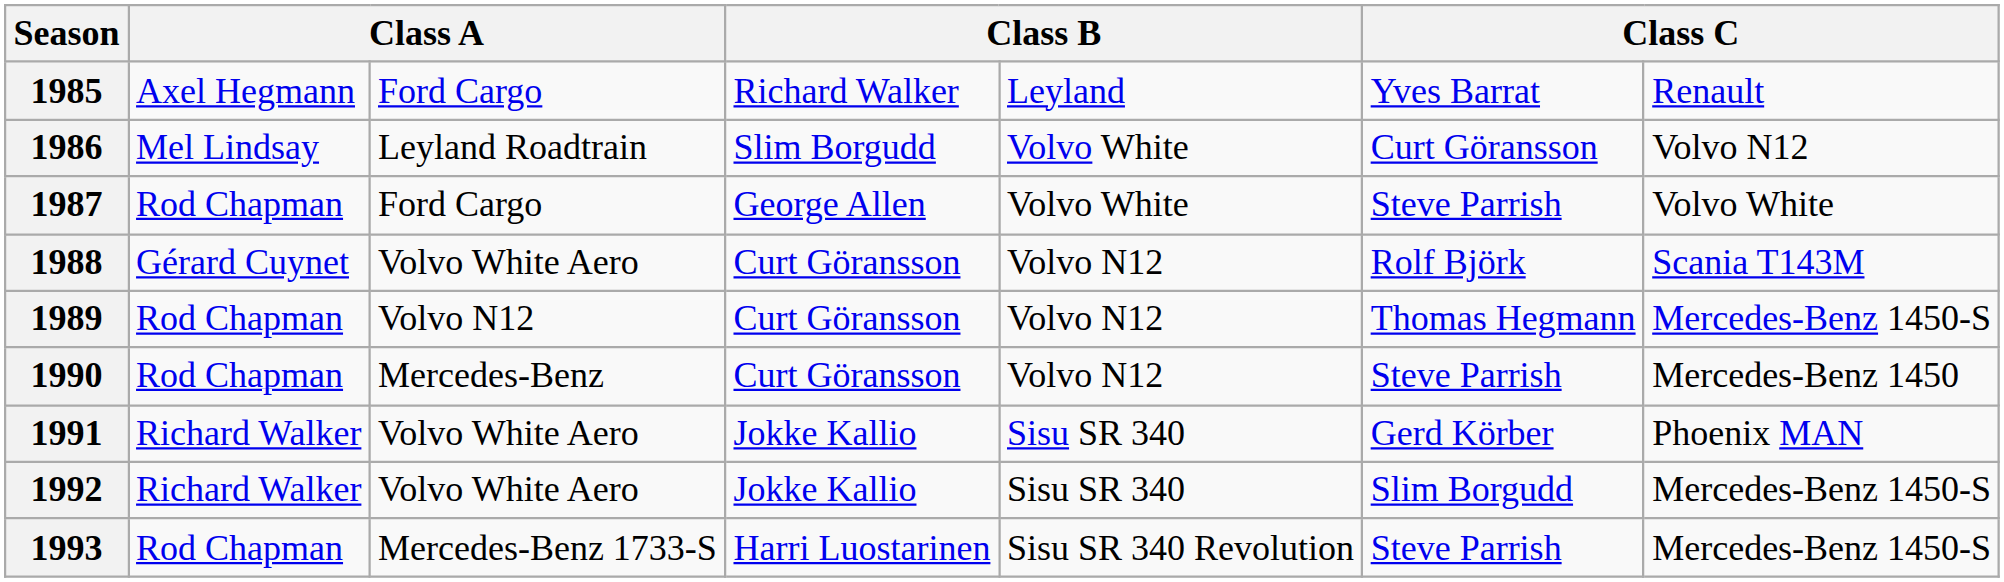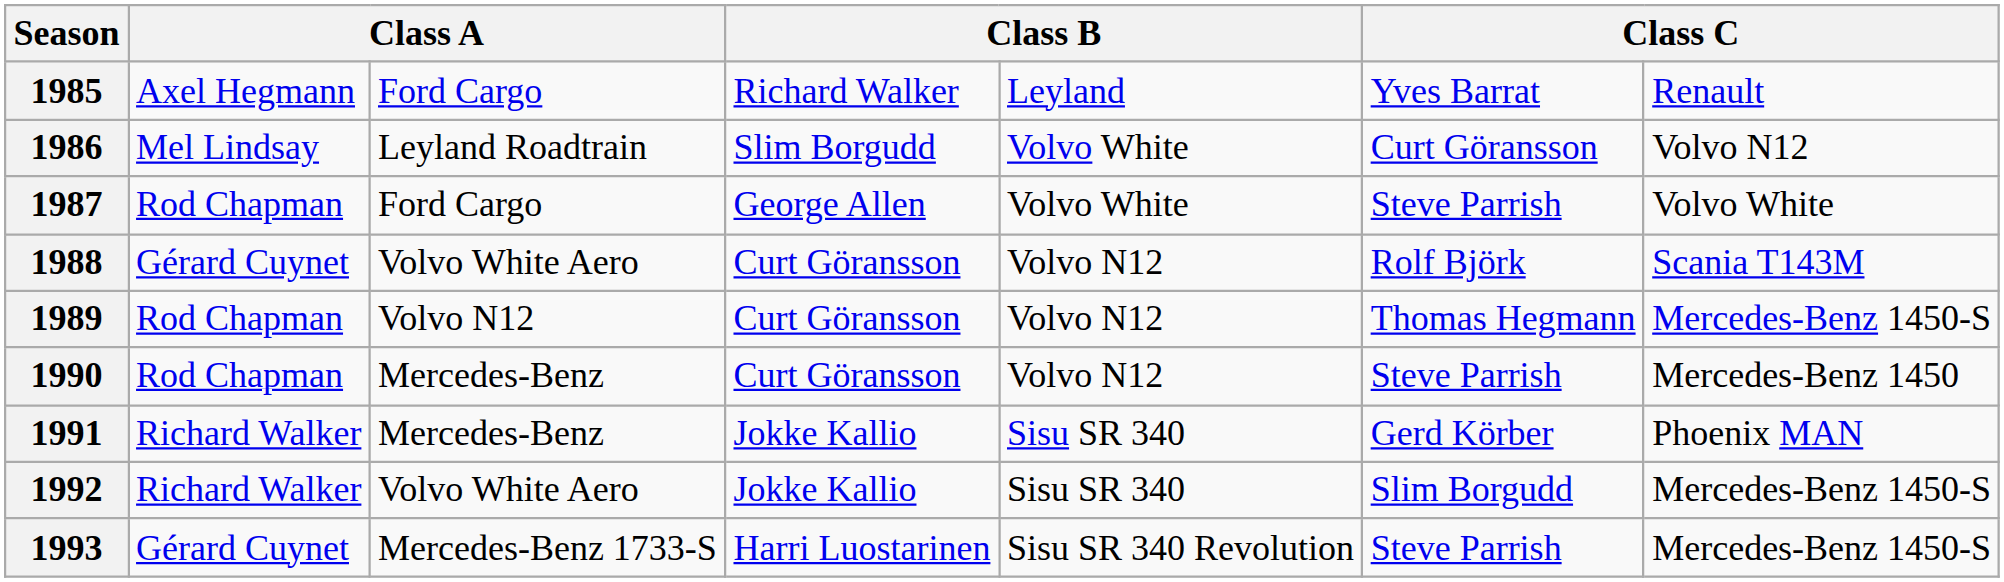1991 | column 3: Volvo White Aero -> Mercedes-Benz
1993 | column 2: Rod Chapman -> Gérard Cuynet
